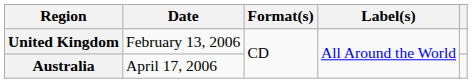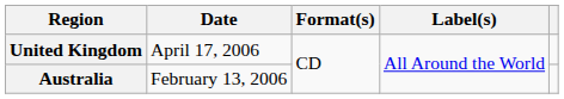United Kingdom | Date: February 13, 2006 -> April 17, 2006
Australia | Date: April 17, 2006 -> February 13, 2006
